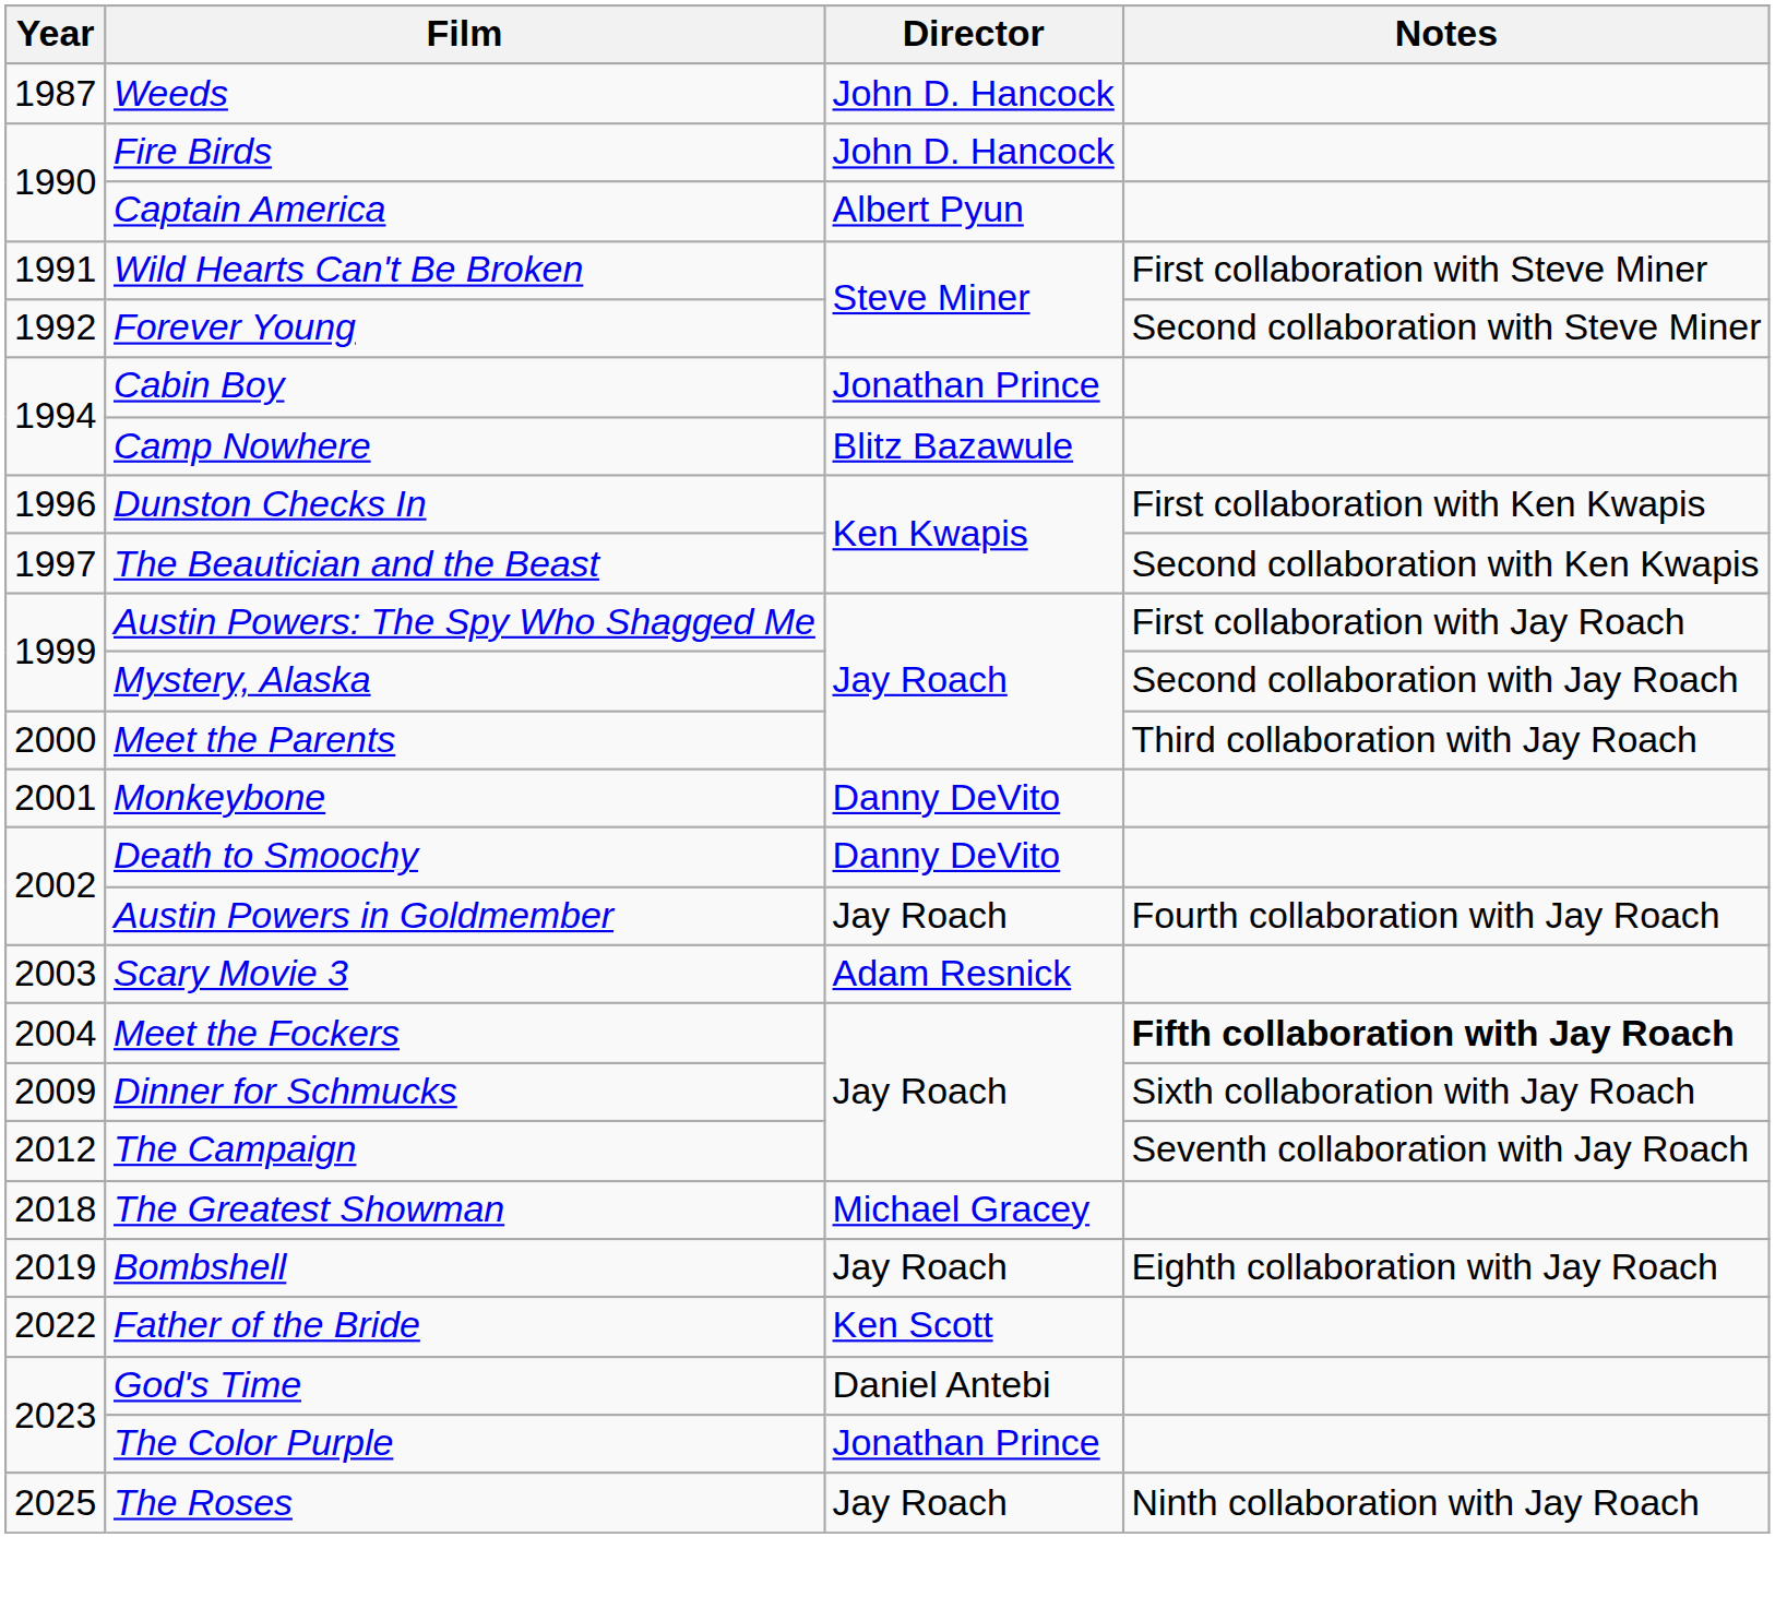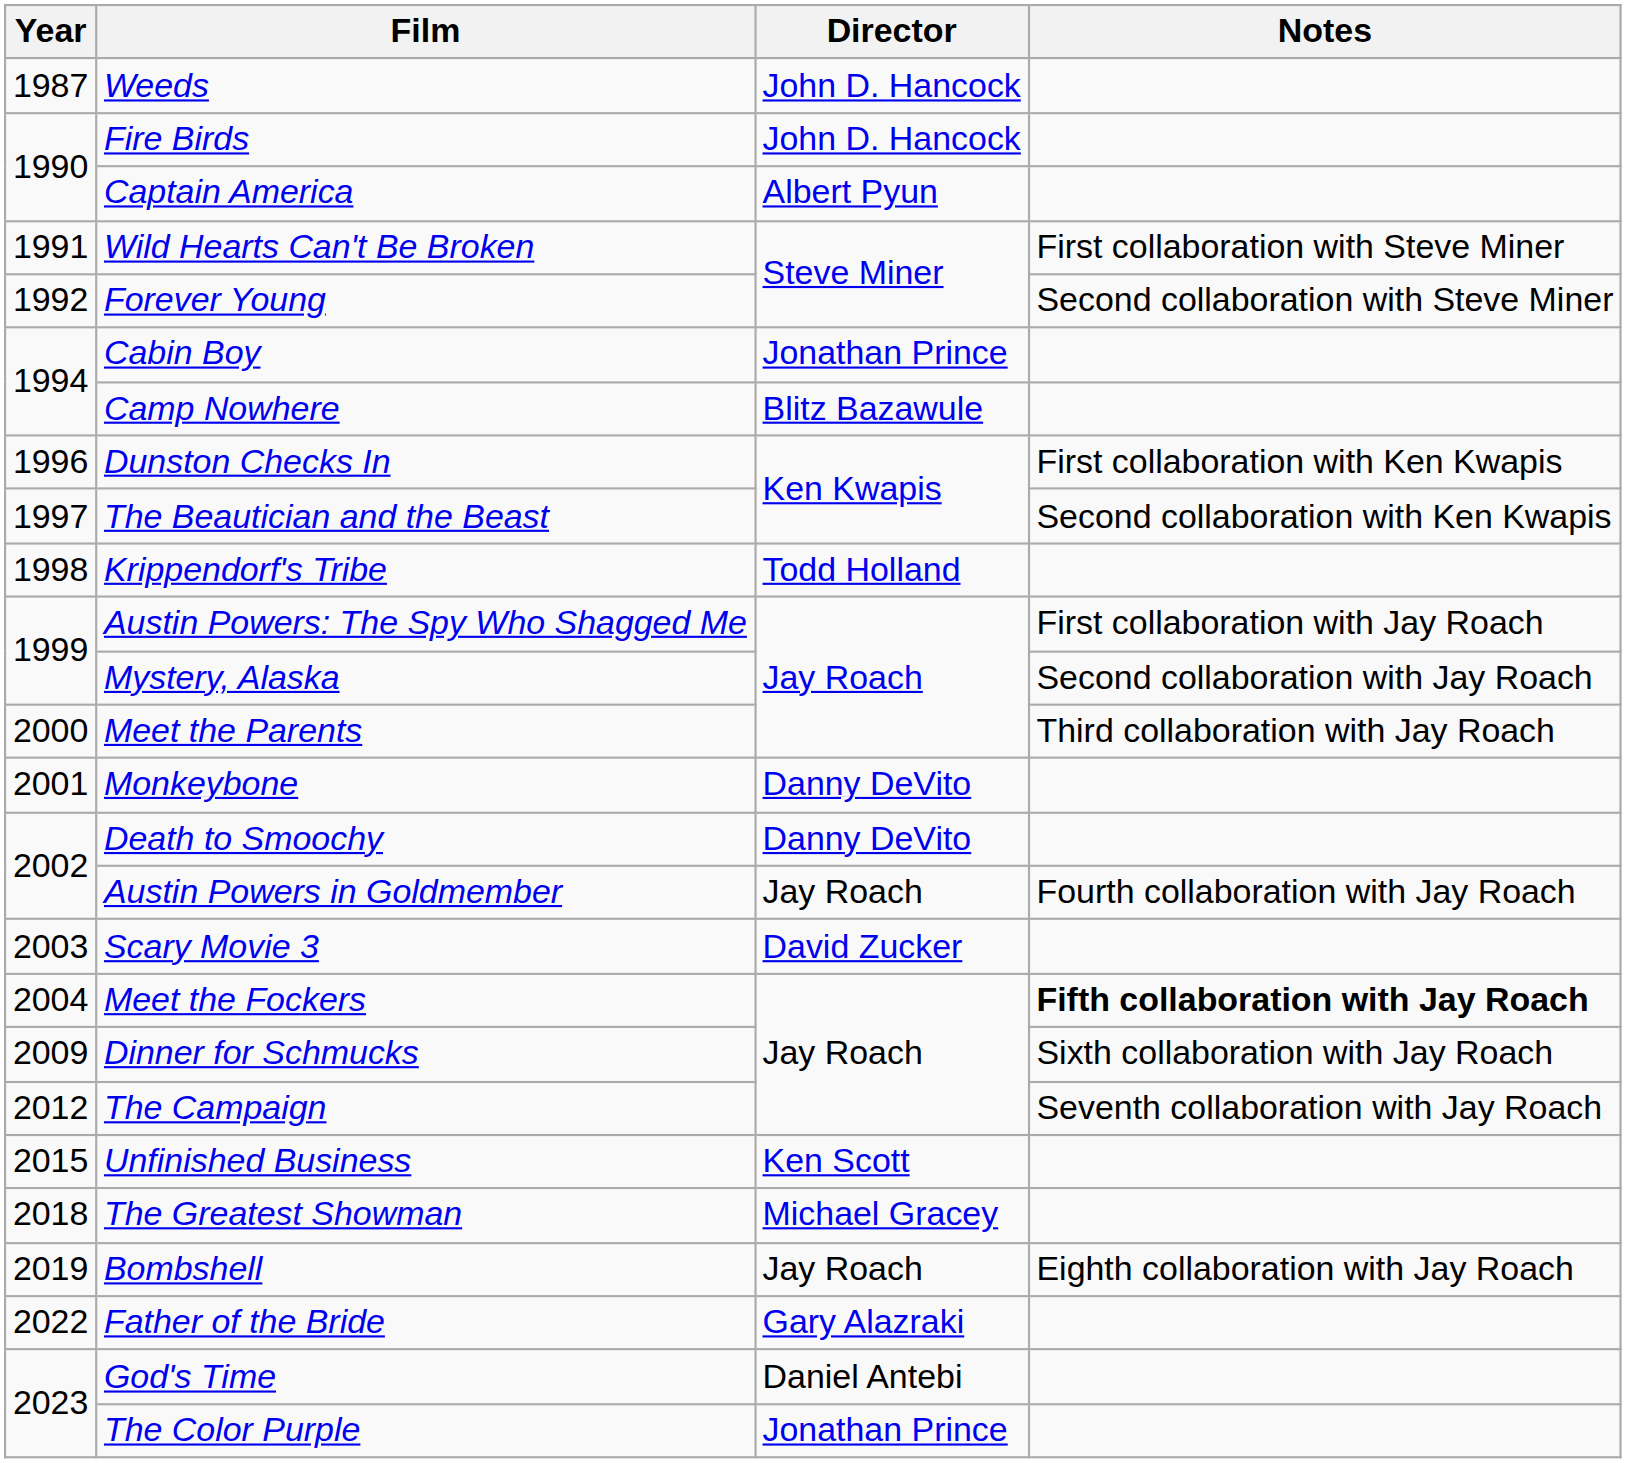+ row: 1998 | Krippendorf's Tribe | Todd Holland
Scary Movie 3 | Director: Adam Resnick -> David Zucker
+ row: 2015 | Unfinished Business | Ken Scott
Father of the Bride | Director: Ken Scott -> Gary Alazraki
- row: 2025 | The Roses | Jay Roach | Ninth collaboration with Jay Roach
